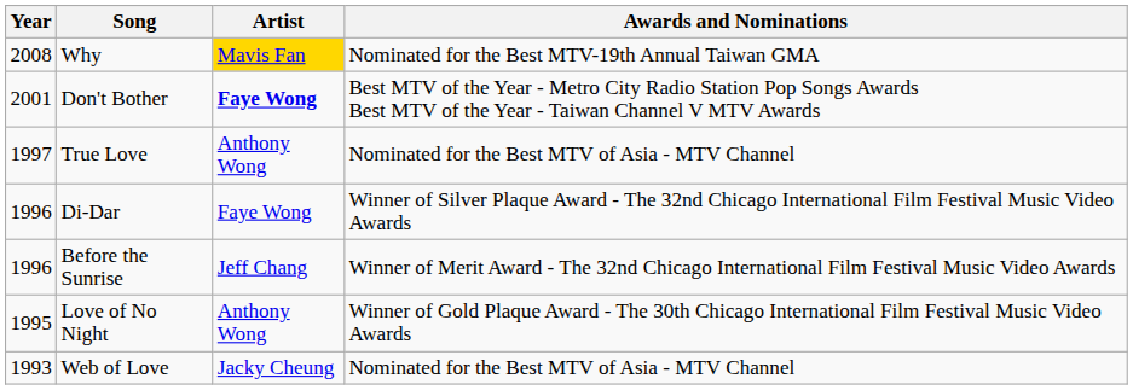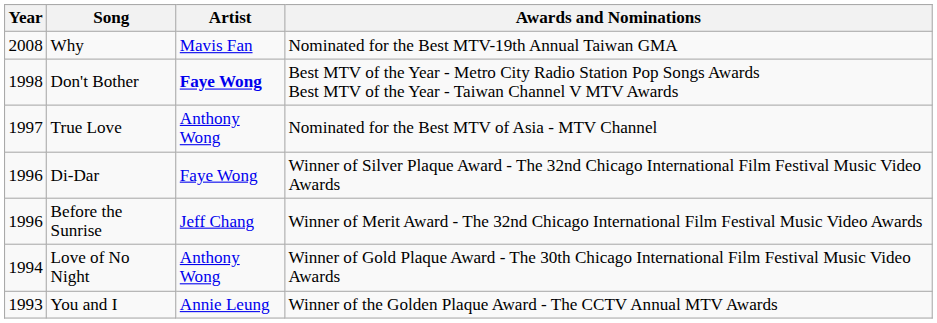Why | Artist: gold background -> no background
Don't Bother | Year: 2001 -> 1998
Love of No Night | Year: 1995 -> 1994
+ row: 1993 | You and I | Annie Leung | Winner of the Golden Plaque Award - The CCTV Annual MTV Awards
- row: 1993 | Web of Love | Jacky Cheung | Nominated for the Best MTV of Asia - MTV Channel
